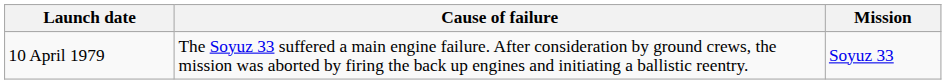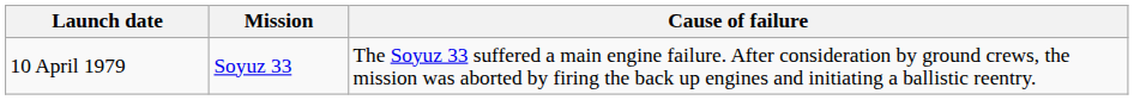columns swapped: Mission <-> Cause of failure
